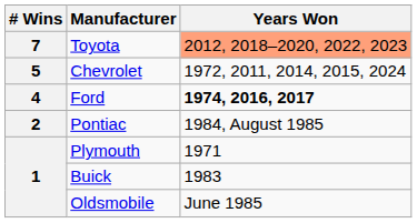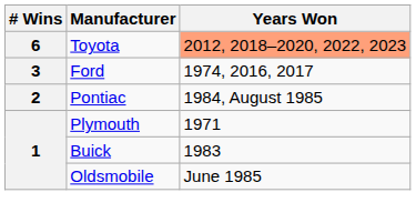Toyota | # Wins: 7 -> 6
- row: 5 | Chevrolet | 1972, 2011, 2014, 2015, 2024
Ford | # Wins: 4 -> 3
Ford | Years Won: bold -> normal
